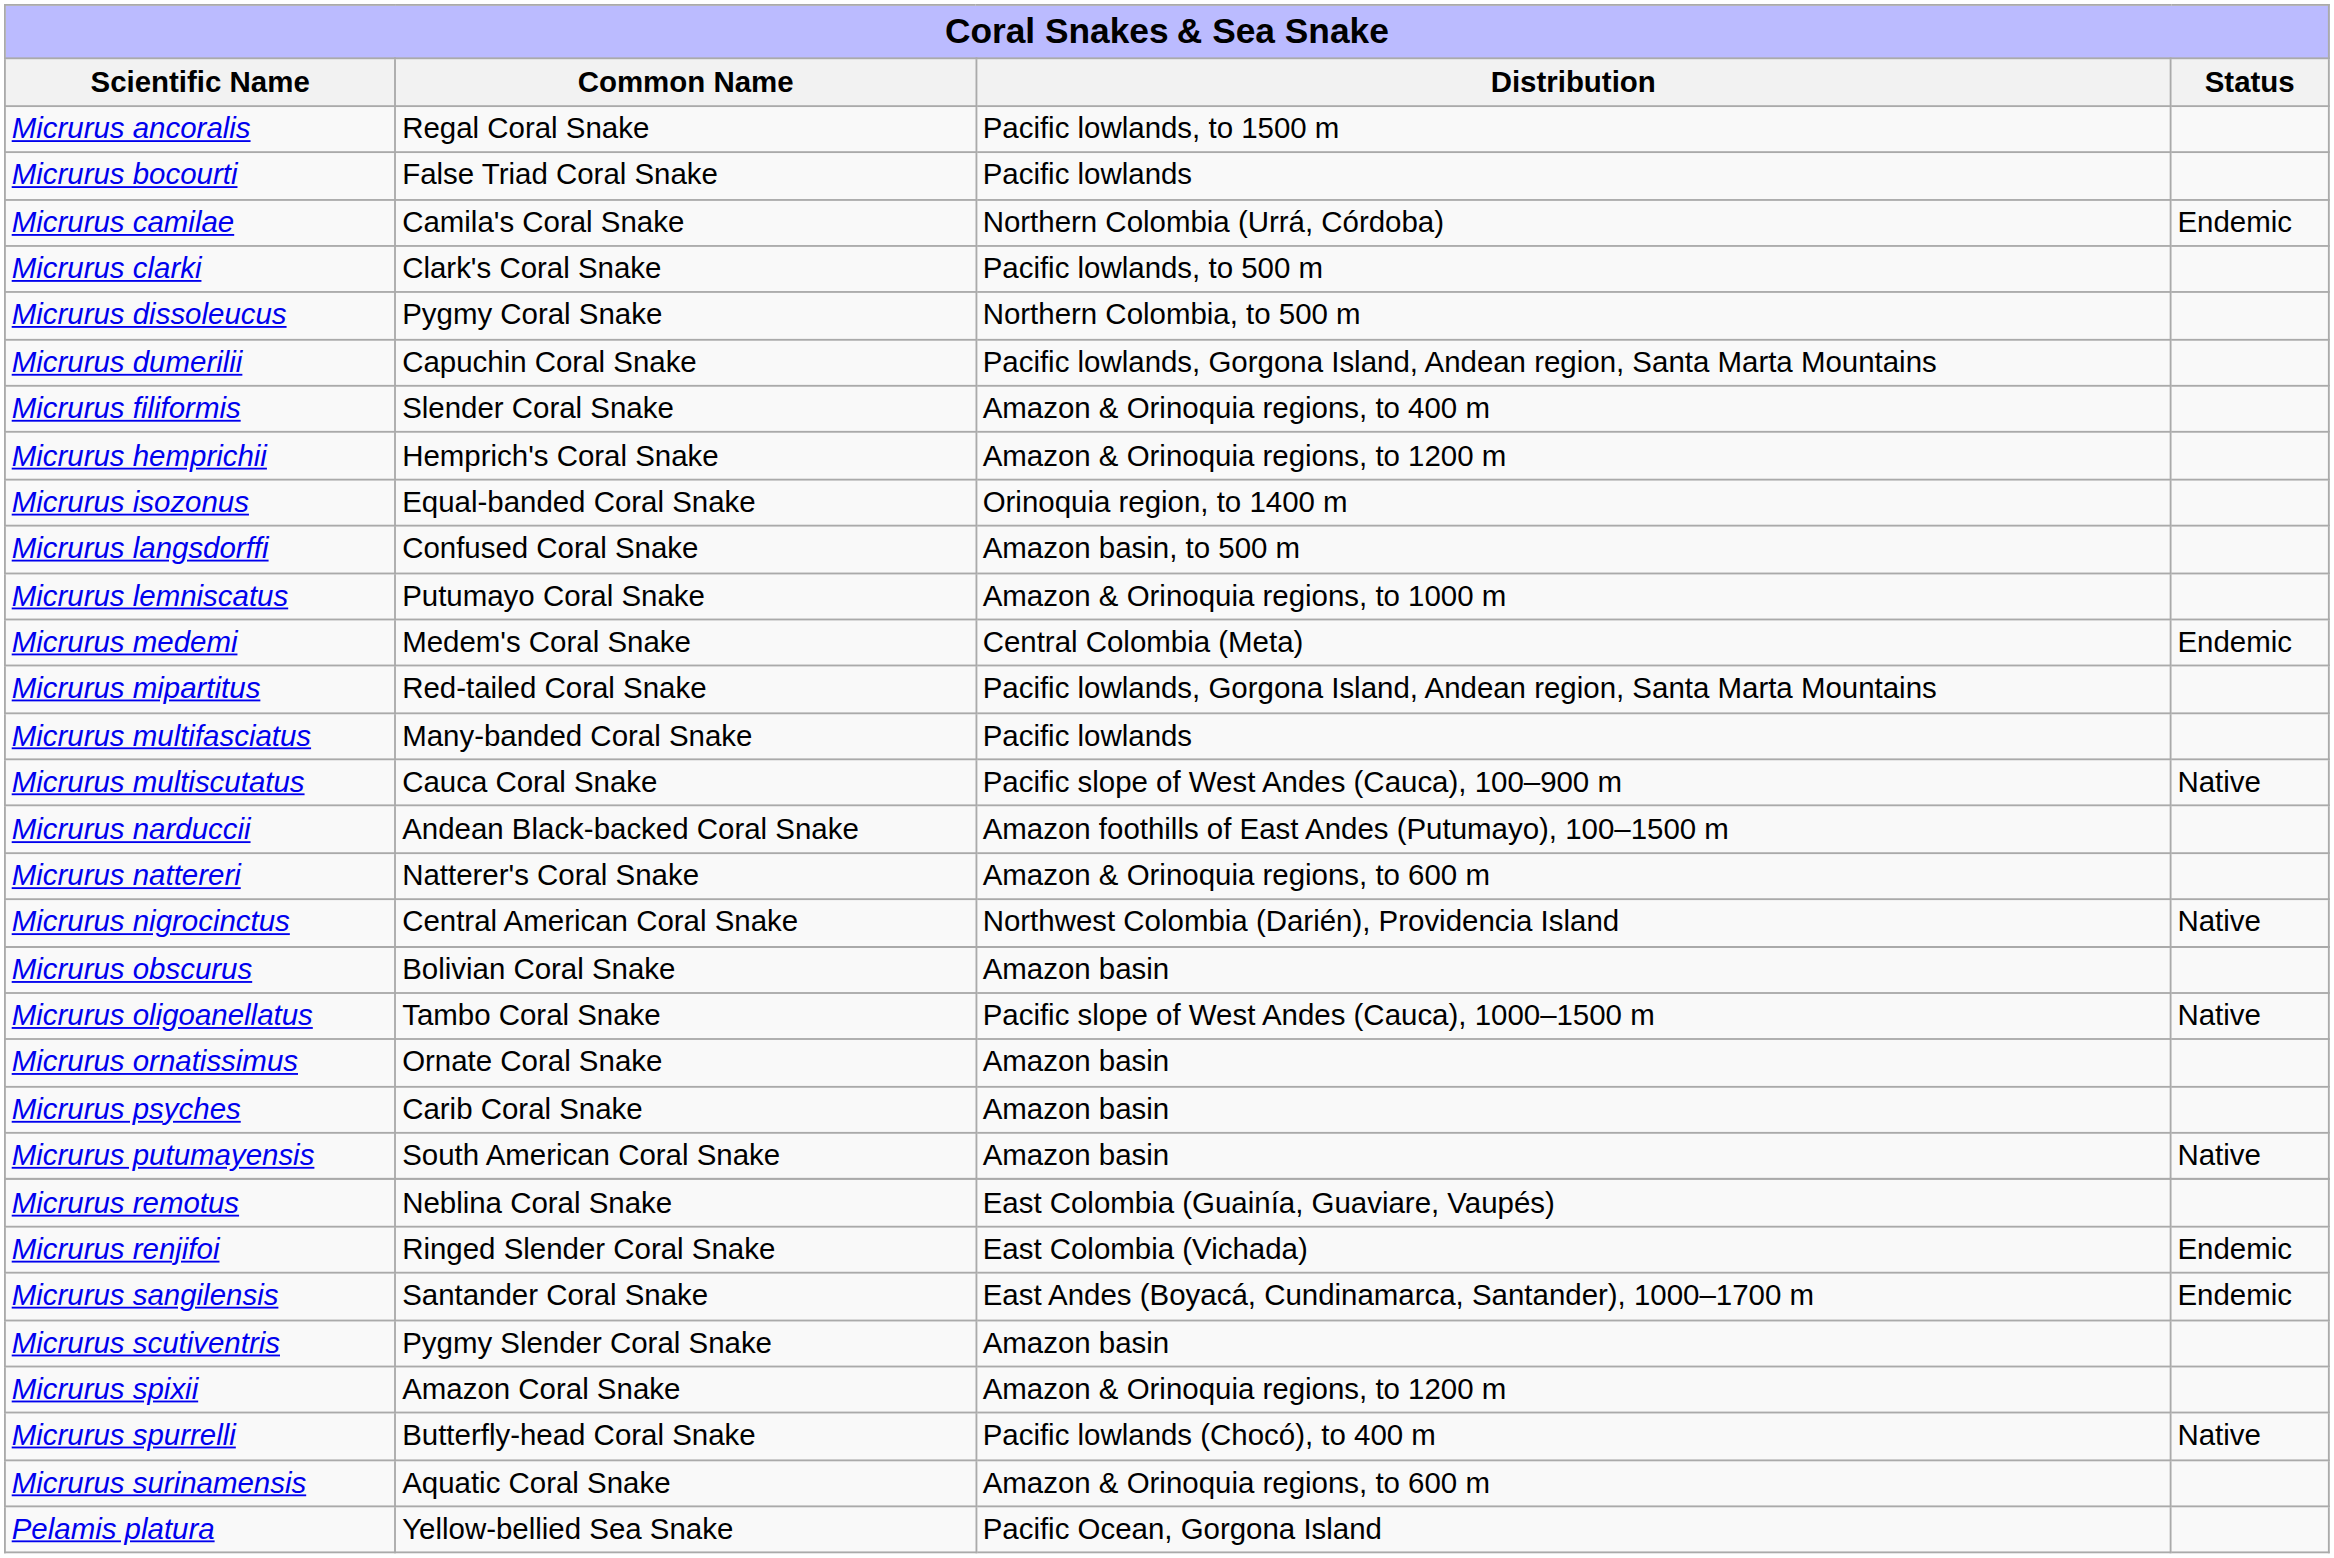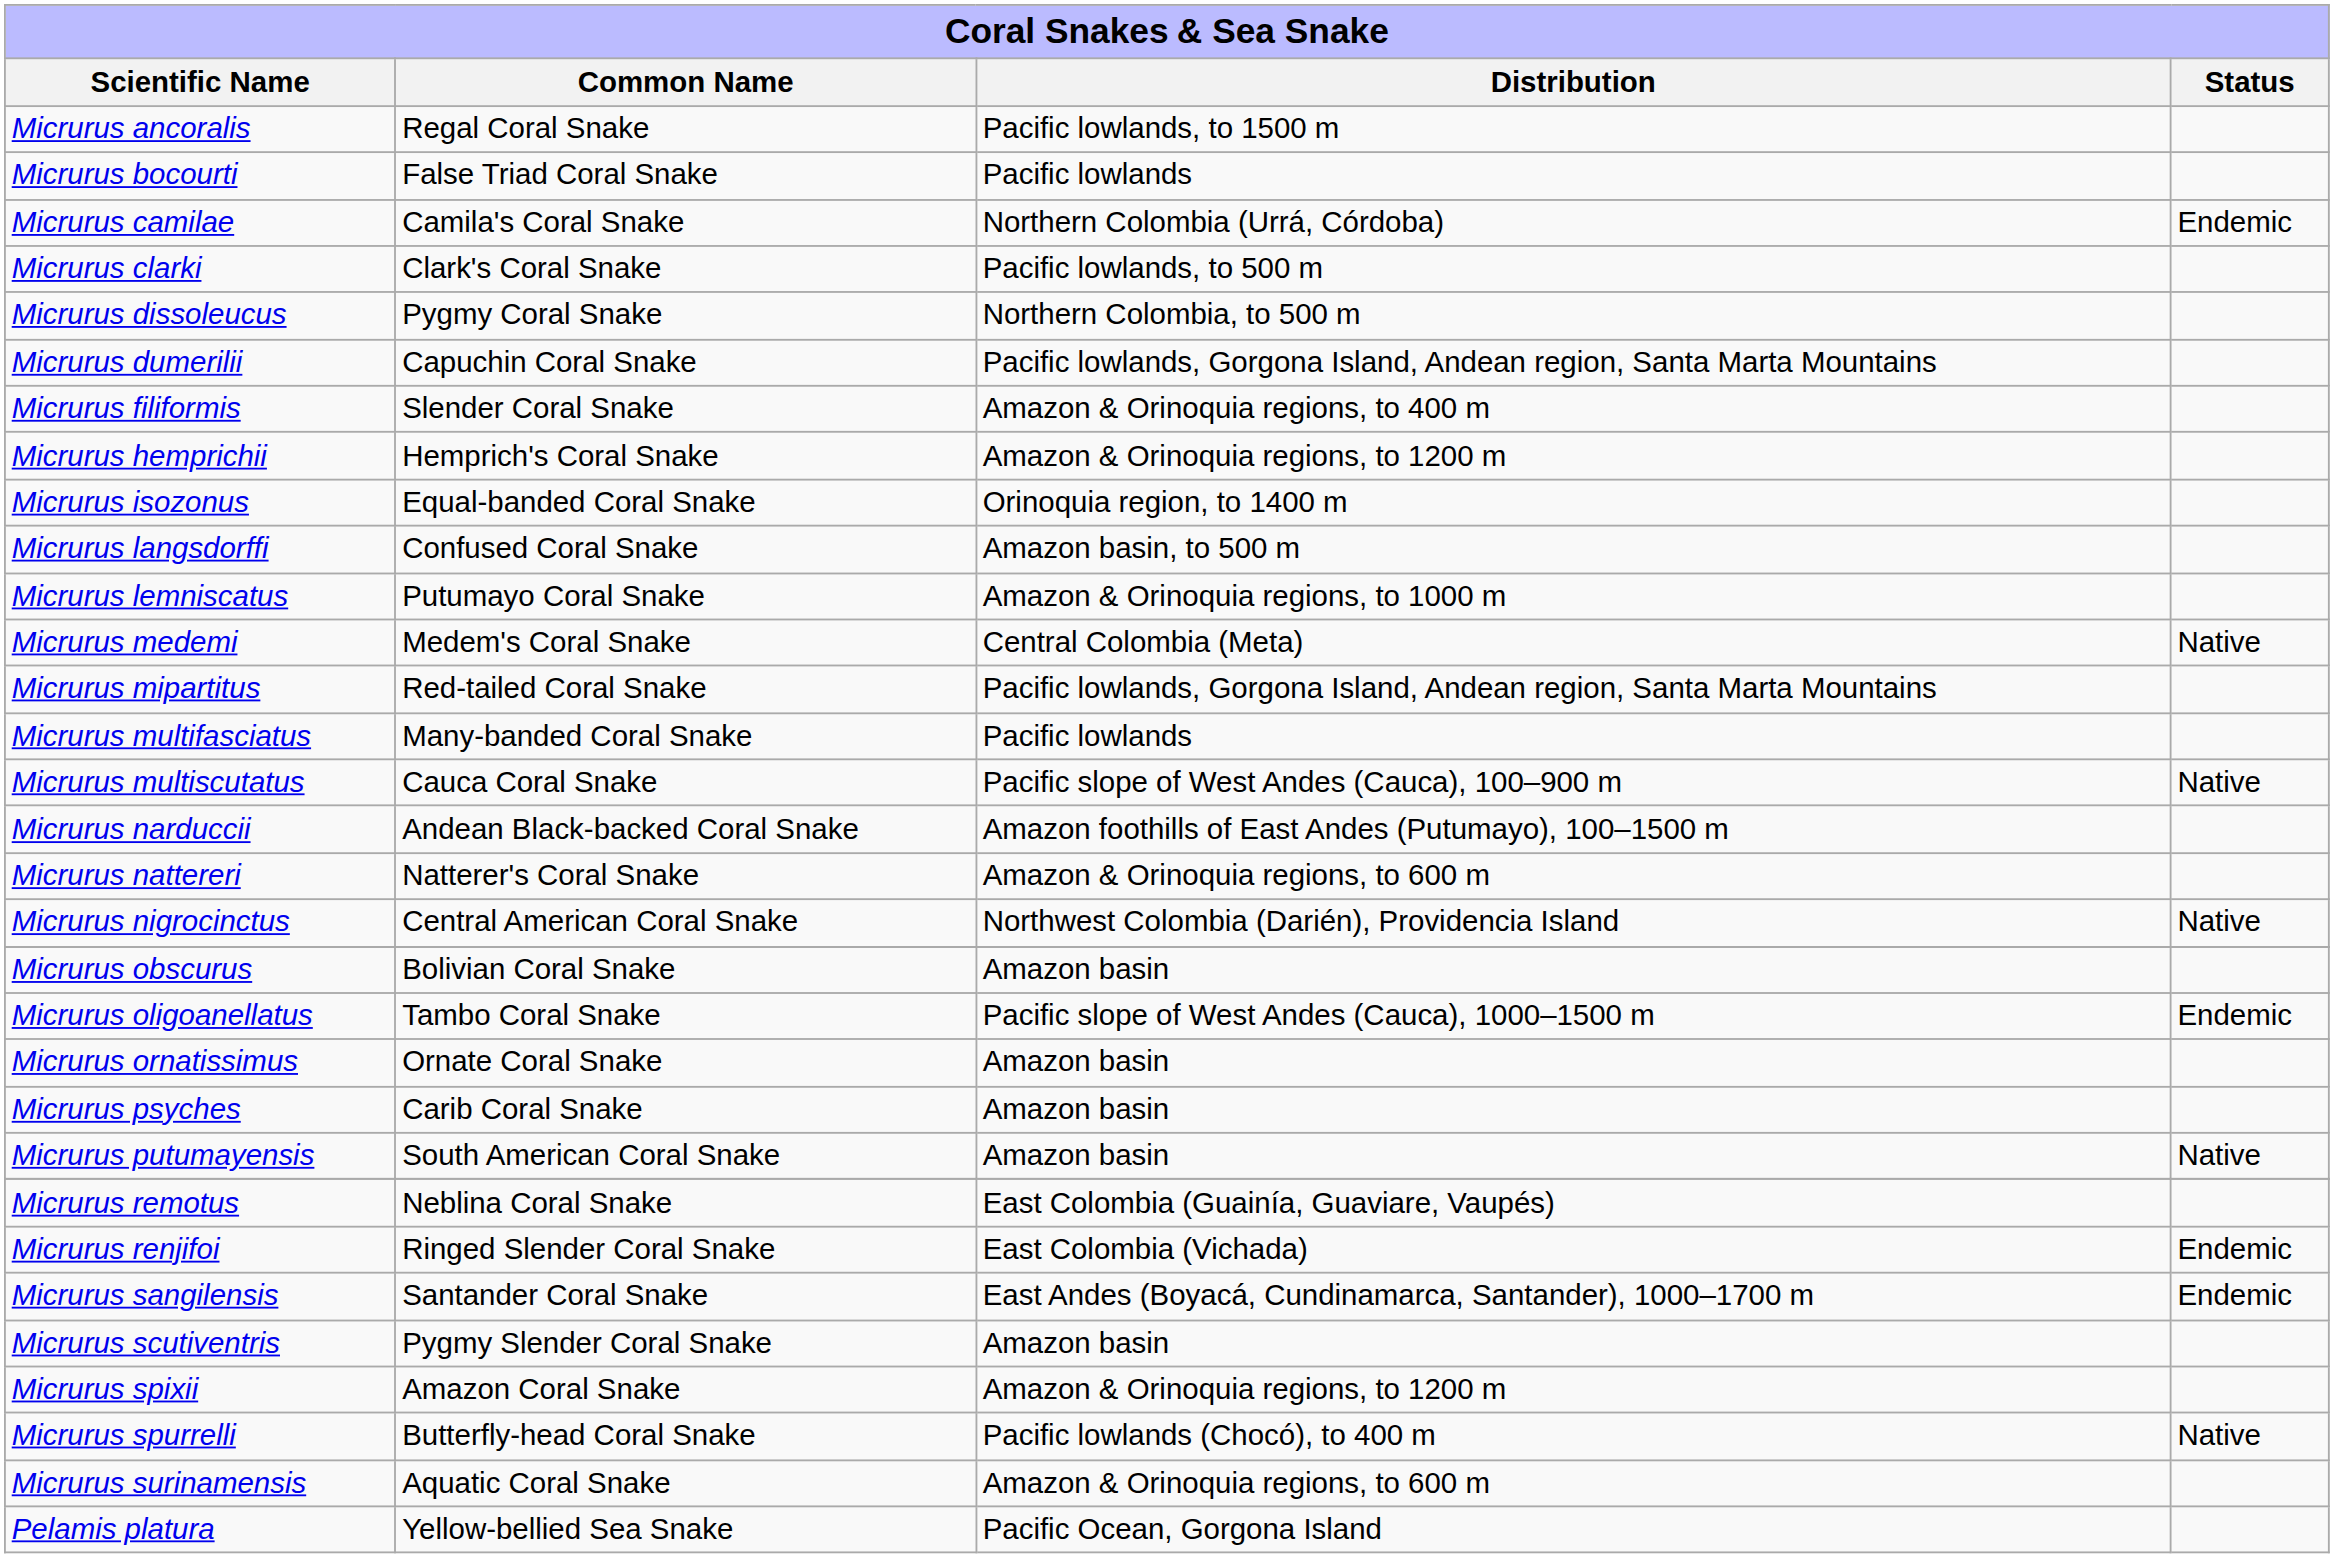Micrurus medemi | column 4: Endemic -> Native
Micrurus oligoanellatus | column 4: Native -> Endemic
